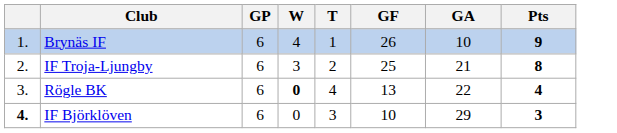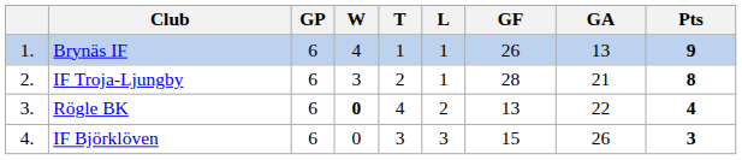+ column: L | 1 | 1 | 2 | 3
Brynäs IF | GA: 10 -> 13
IF Troja-Ljungby | GF: 25 -> 28
IF Björklöven | column 1: bold -> normal
IF Björklöven | GF: 10 -> 15
IF Björklöven | GA: 29 -> 26
